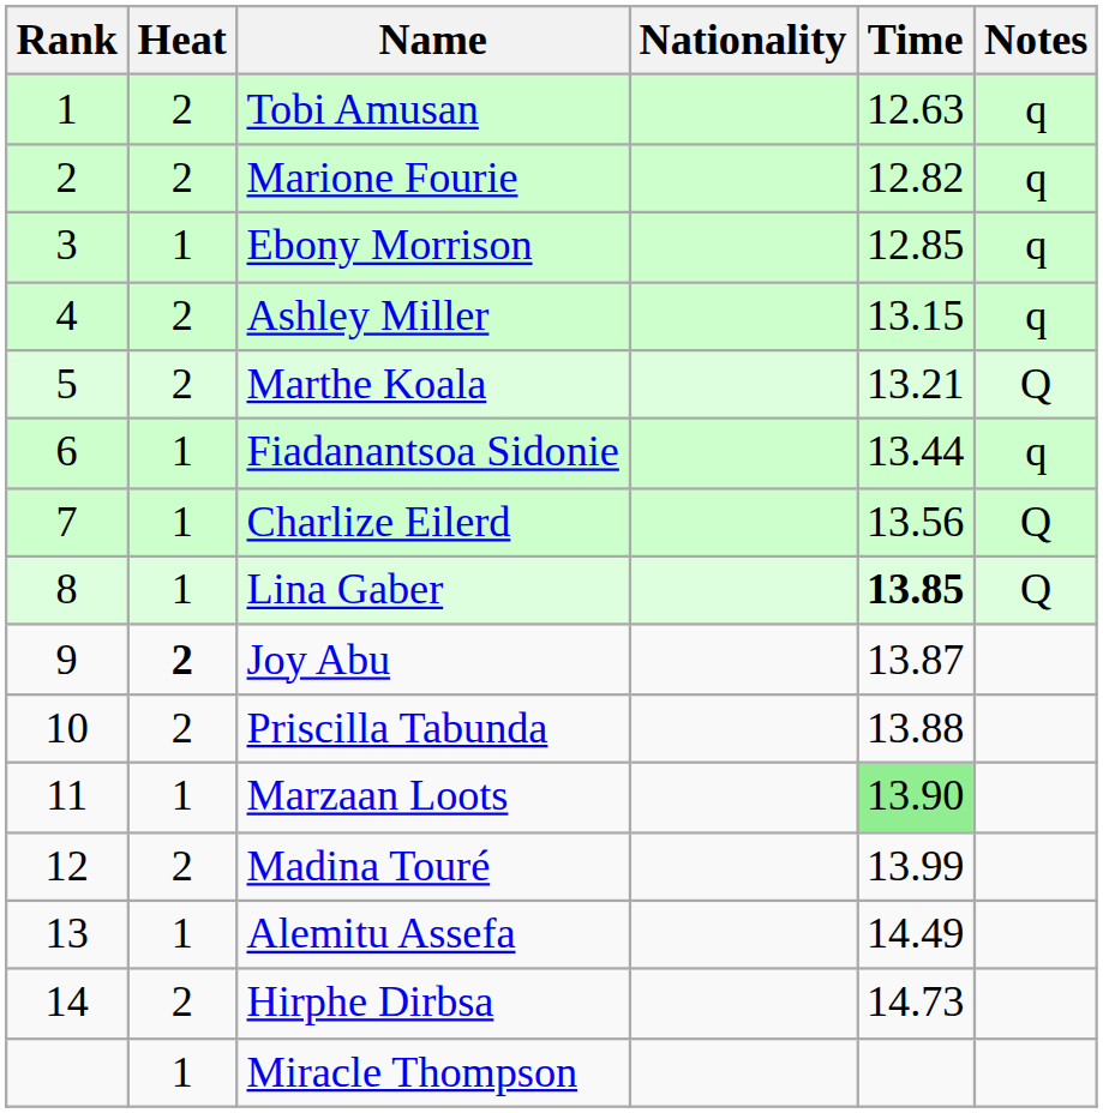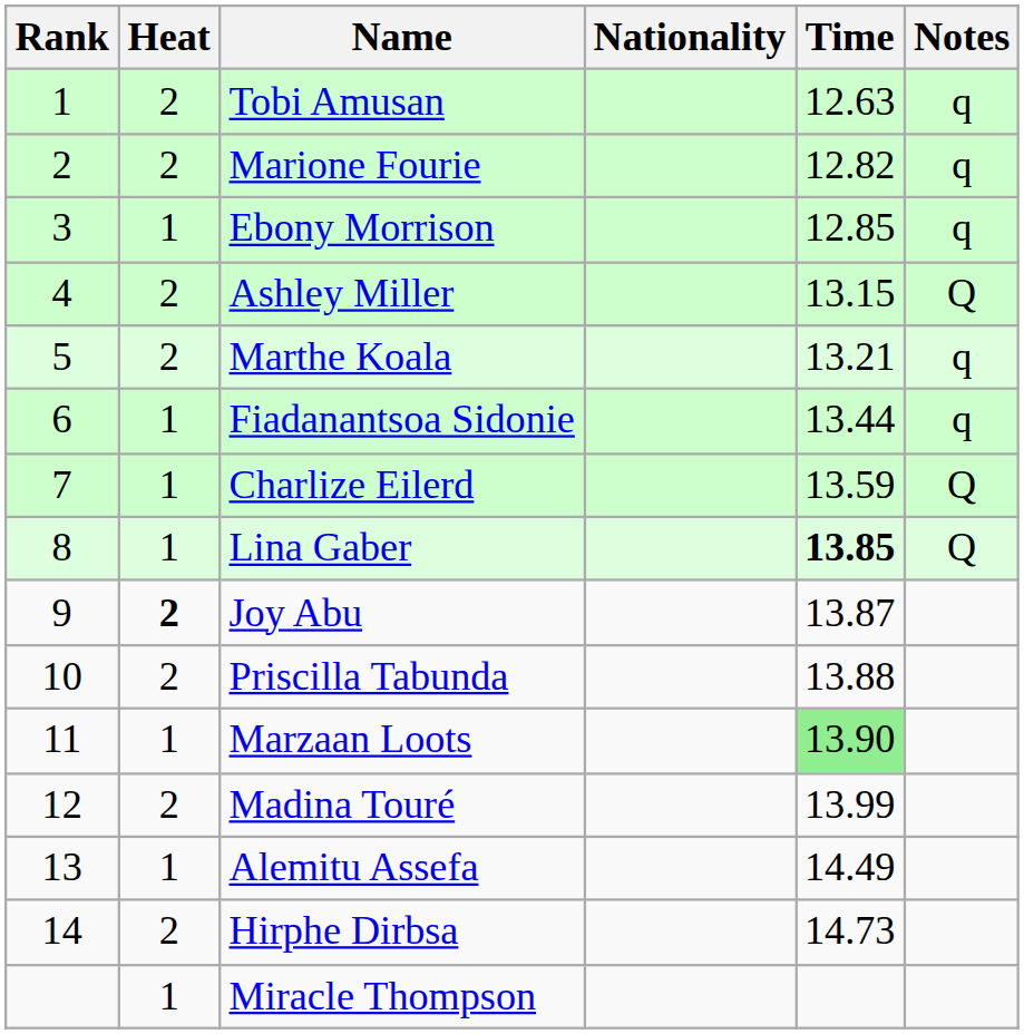Ashley Miller | Notes: q -> Q
Marthe Koala | Notes: Q -> q
Charlize Eilerd | Time: 13.56 -> 13.59
